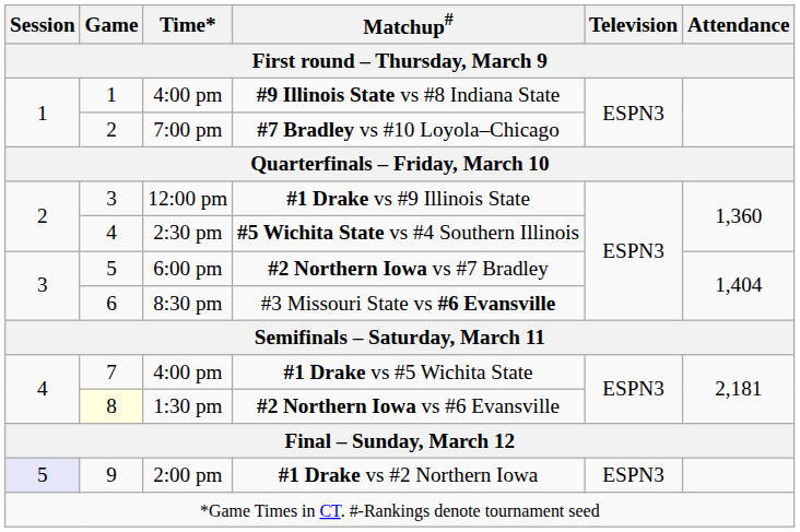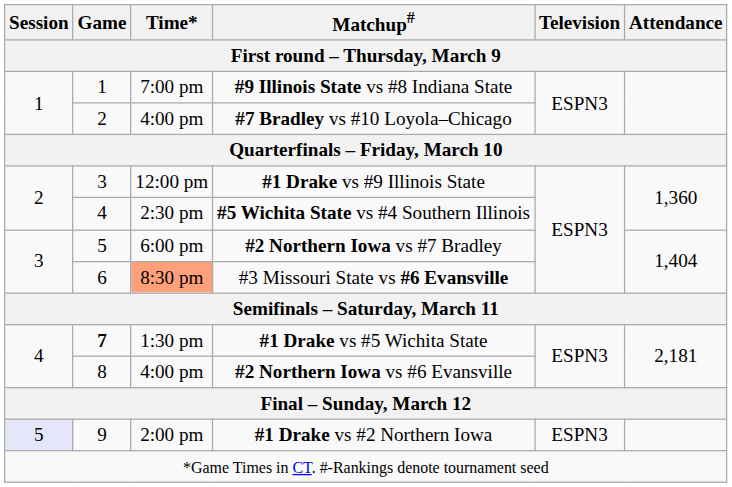#9 Illinois State vs #8 Indiana State | Time*: 4:00 pm -> 7:00 pm
#7 Bradley vs #10 Loyola–Chicago | Time*: 7:00 pm -> 4:00 pm
#3 Missouri State vs #6 Evansville | Time*: no background -> lightsalmon background
#1 Drake vs #5 Wichita State | Game: normal -> bold
#1 Drake vs #5 Wichita State | Time*: 4:00 pm -> 1:30 pm
#2 Northern Iowa vs #6 Evansville | Game: lightyellow background -> no background
#2 Northern Iowa vs #6 Evansville | Time*: 1:30 pm -> 4:00 pm
